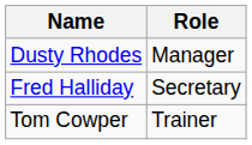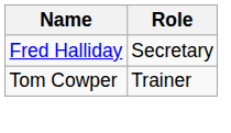- row: Dusty Rhodes | Manager
